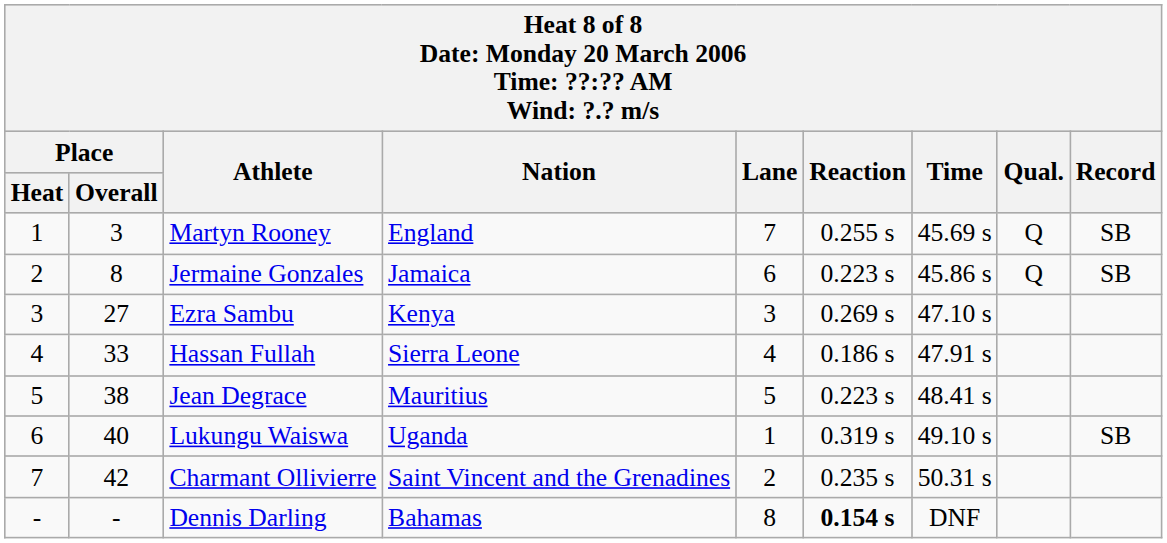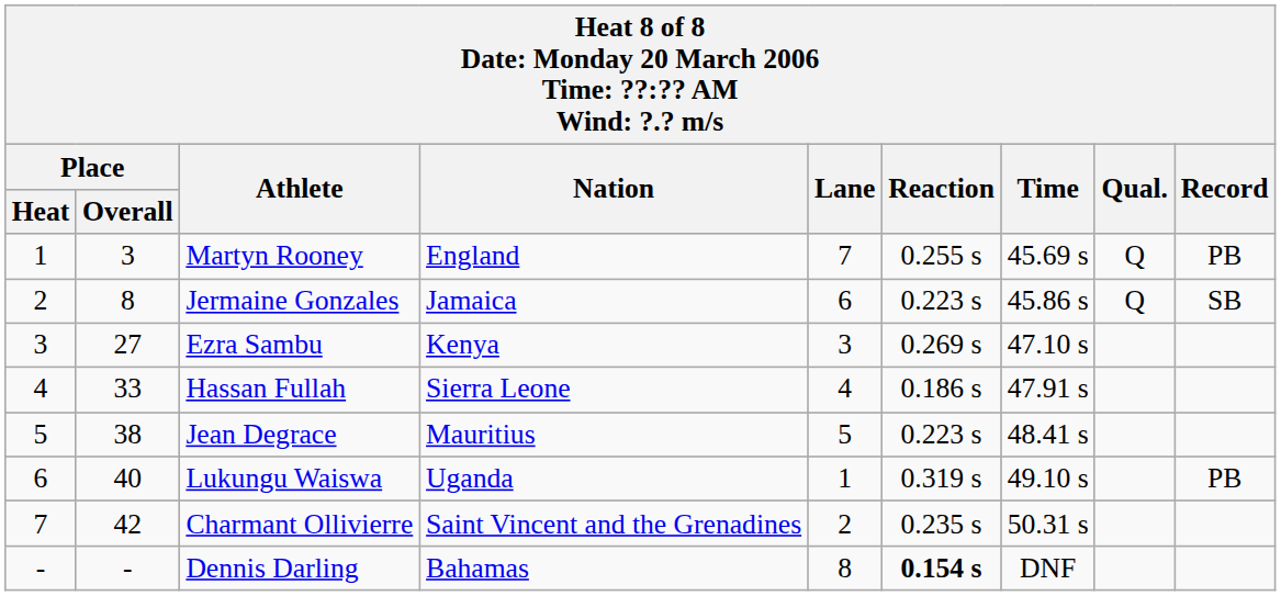Martyn Rooney | Record: SB -> PB
Lukungu Waiswa | Record: SB -> PB
